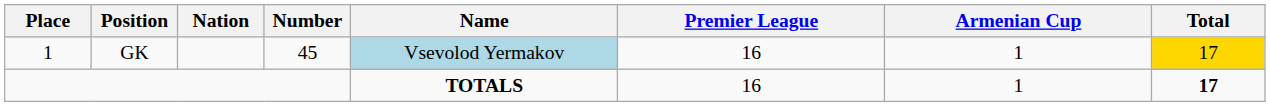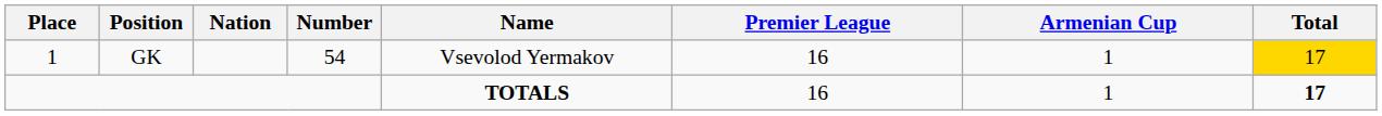GK | Number: 45 -> 54
GK | Name: lightblue background -> no background
